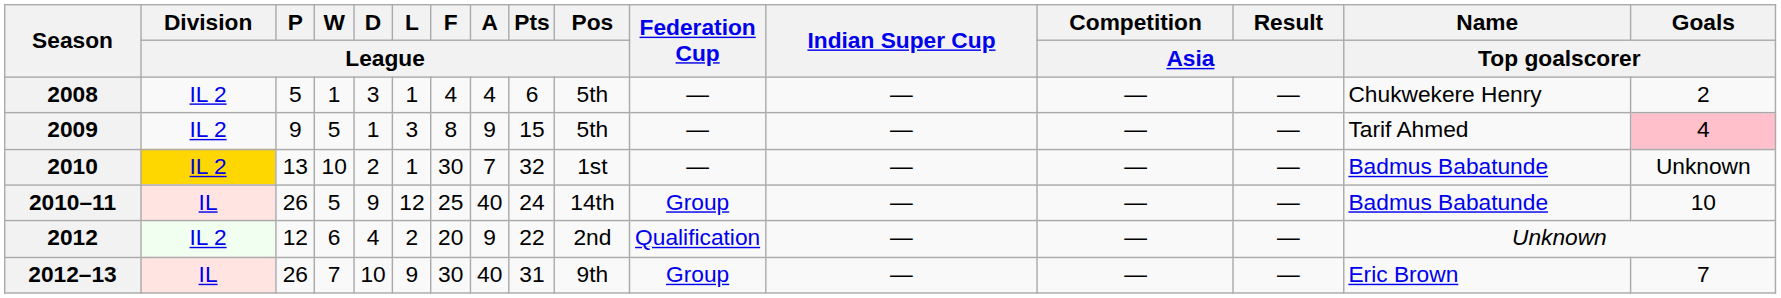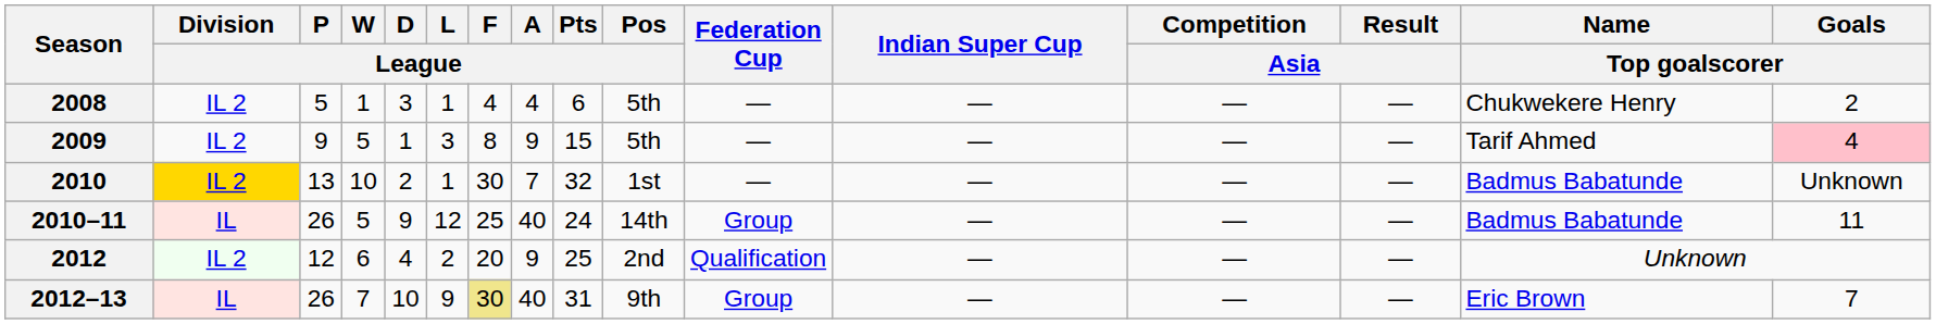2010–11 | Goals / Top goalscorer: 10 -> 11
2012 | Pts / League: 22 -> 25
2012–13 | F / League: no background -> khaki background
